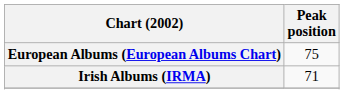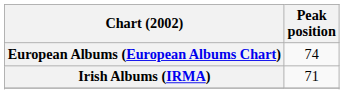European Albums (European Albums Chart) | Peak position: 75 -> 74
